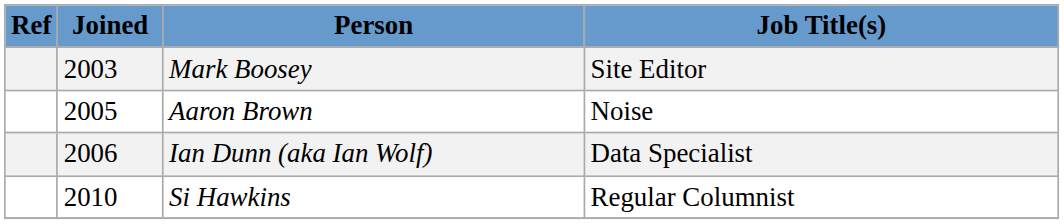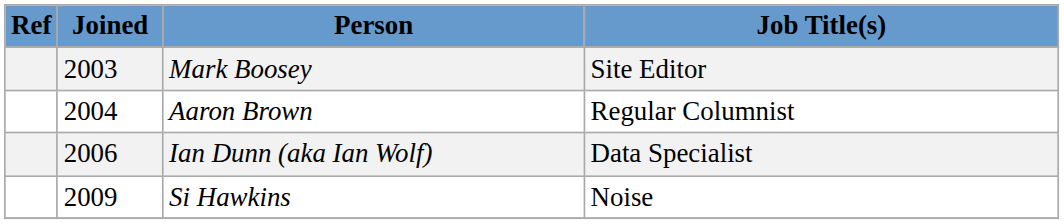Aaron Brown | Joined: 2005 -> 2004
Aaron Brown | Job Title(s): Noise -> Regular Columnist
Si Hawkins | Joined: 2010 -> 2009
Si Hawkins | Job Title(s): Regular Columnist -> Noise
